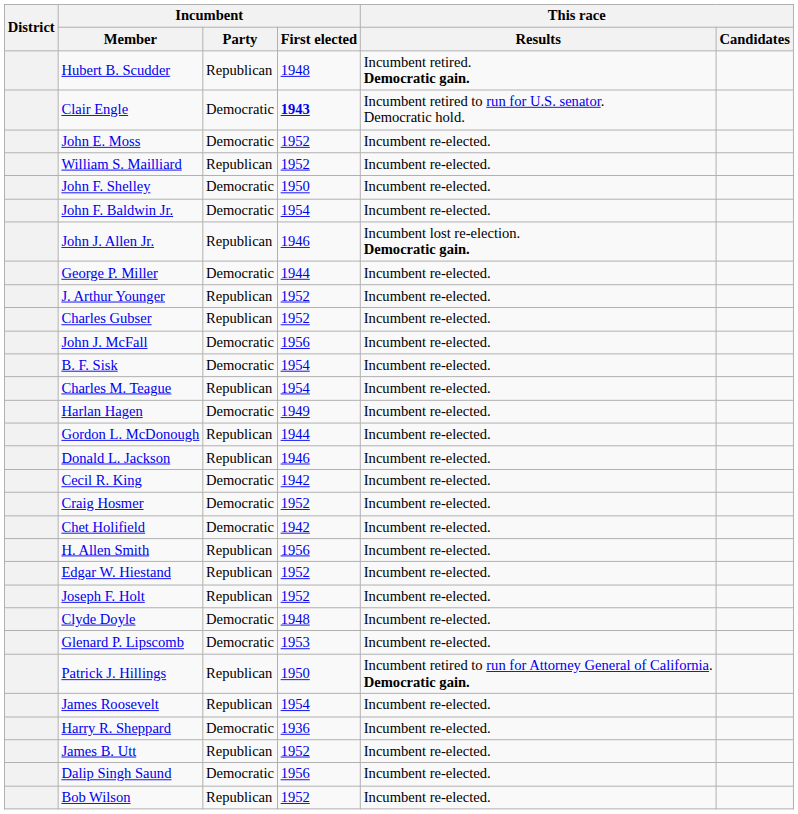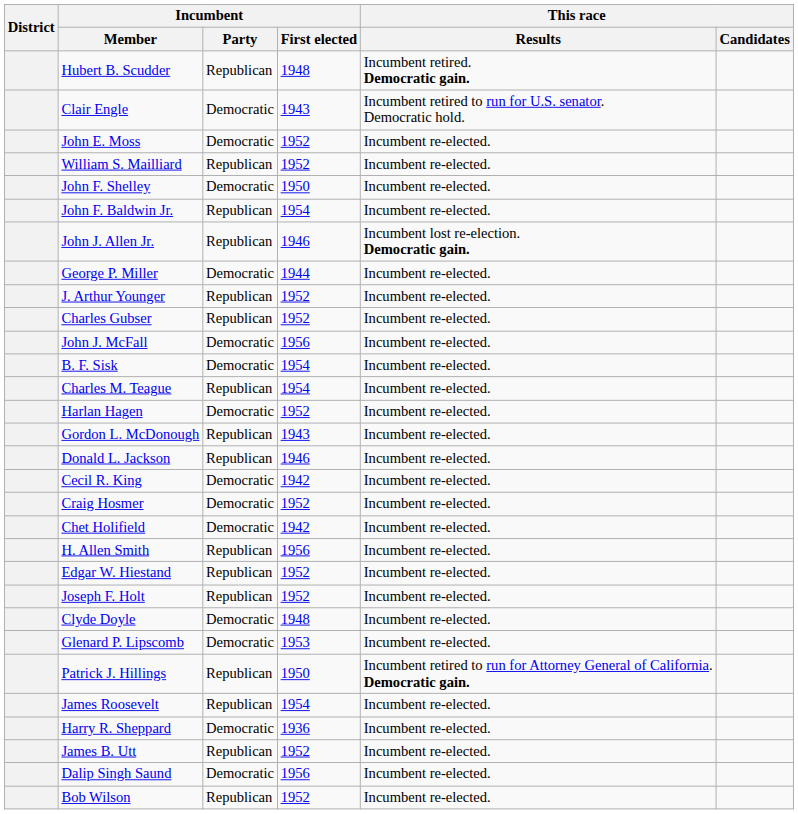Clair Engle | Incumbent / First elected: bold -> normal
John F. Baldwin Jr. | Incumbent / Party: Democratic -> Republican
Harlan Hagen | Incumbent / First elected: 1949 -> 1952
Gordon L. McDonough | Incumbent / First elected: 1944 -> 1943
